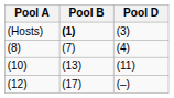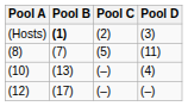+ column: Pool C | (2) | (5) | (–) | (–)
(8) | Pool D: (4) -> (11)
(10) | Pool D: (11) -> (4)
